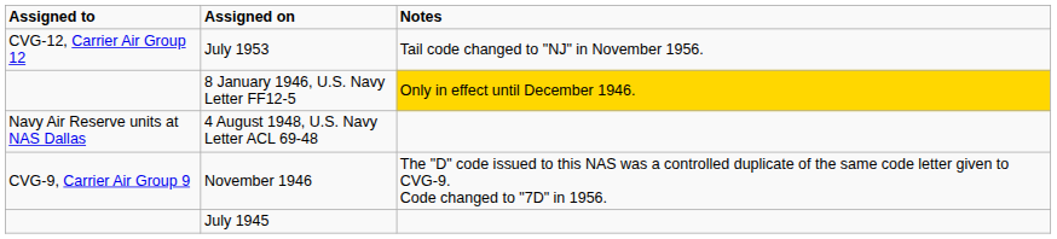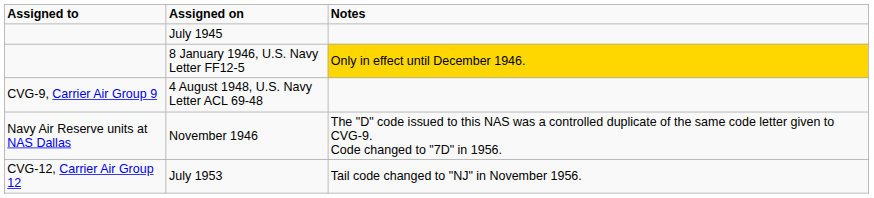rows swapped: July 1945 <-> July 1953
4 August 1948, U.S. Navy Letter ACL 69-48 | Assigned to: Navy Air Reserve units at NAS Dallas -> CVG-9, Carrier Air Group 9
November 1946 | Assigned to: CVG-9, Carrier Air Group 9 -> Navy Air Reserve units at NAS Dallas
